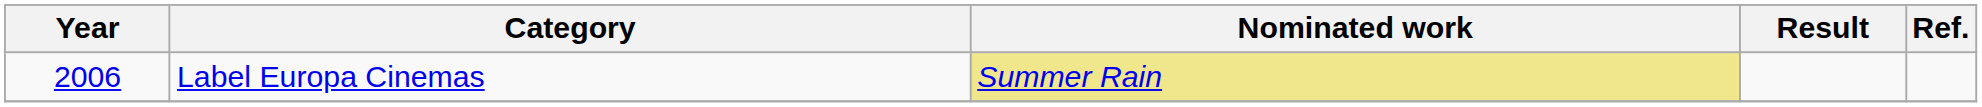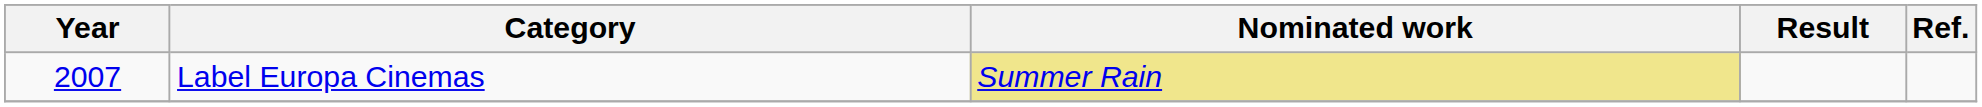Label Europa Cinemas | Year: 2006 -> 2007
